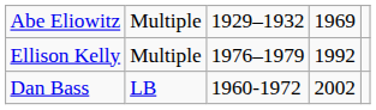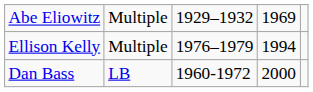Ellison Kelly | column 4: 1992 -> 1994
Dan Bass | column 4: 2002 -> 2000
